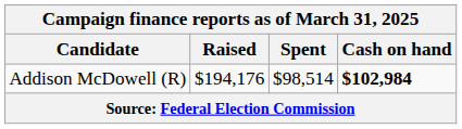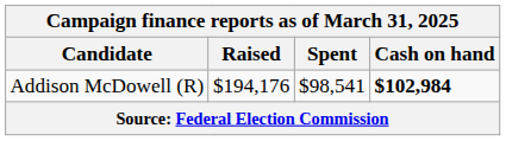Addison McDowell (R) | Spent: $98,514 -> $98,541
